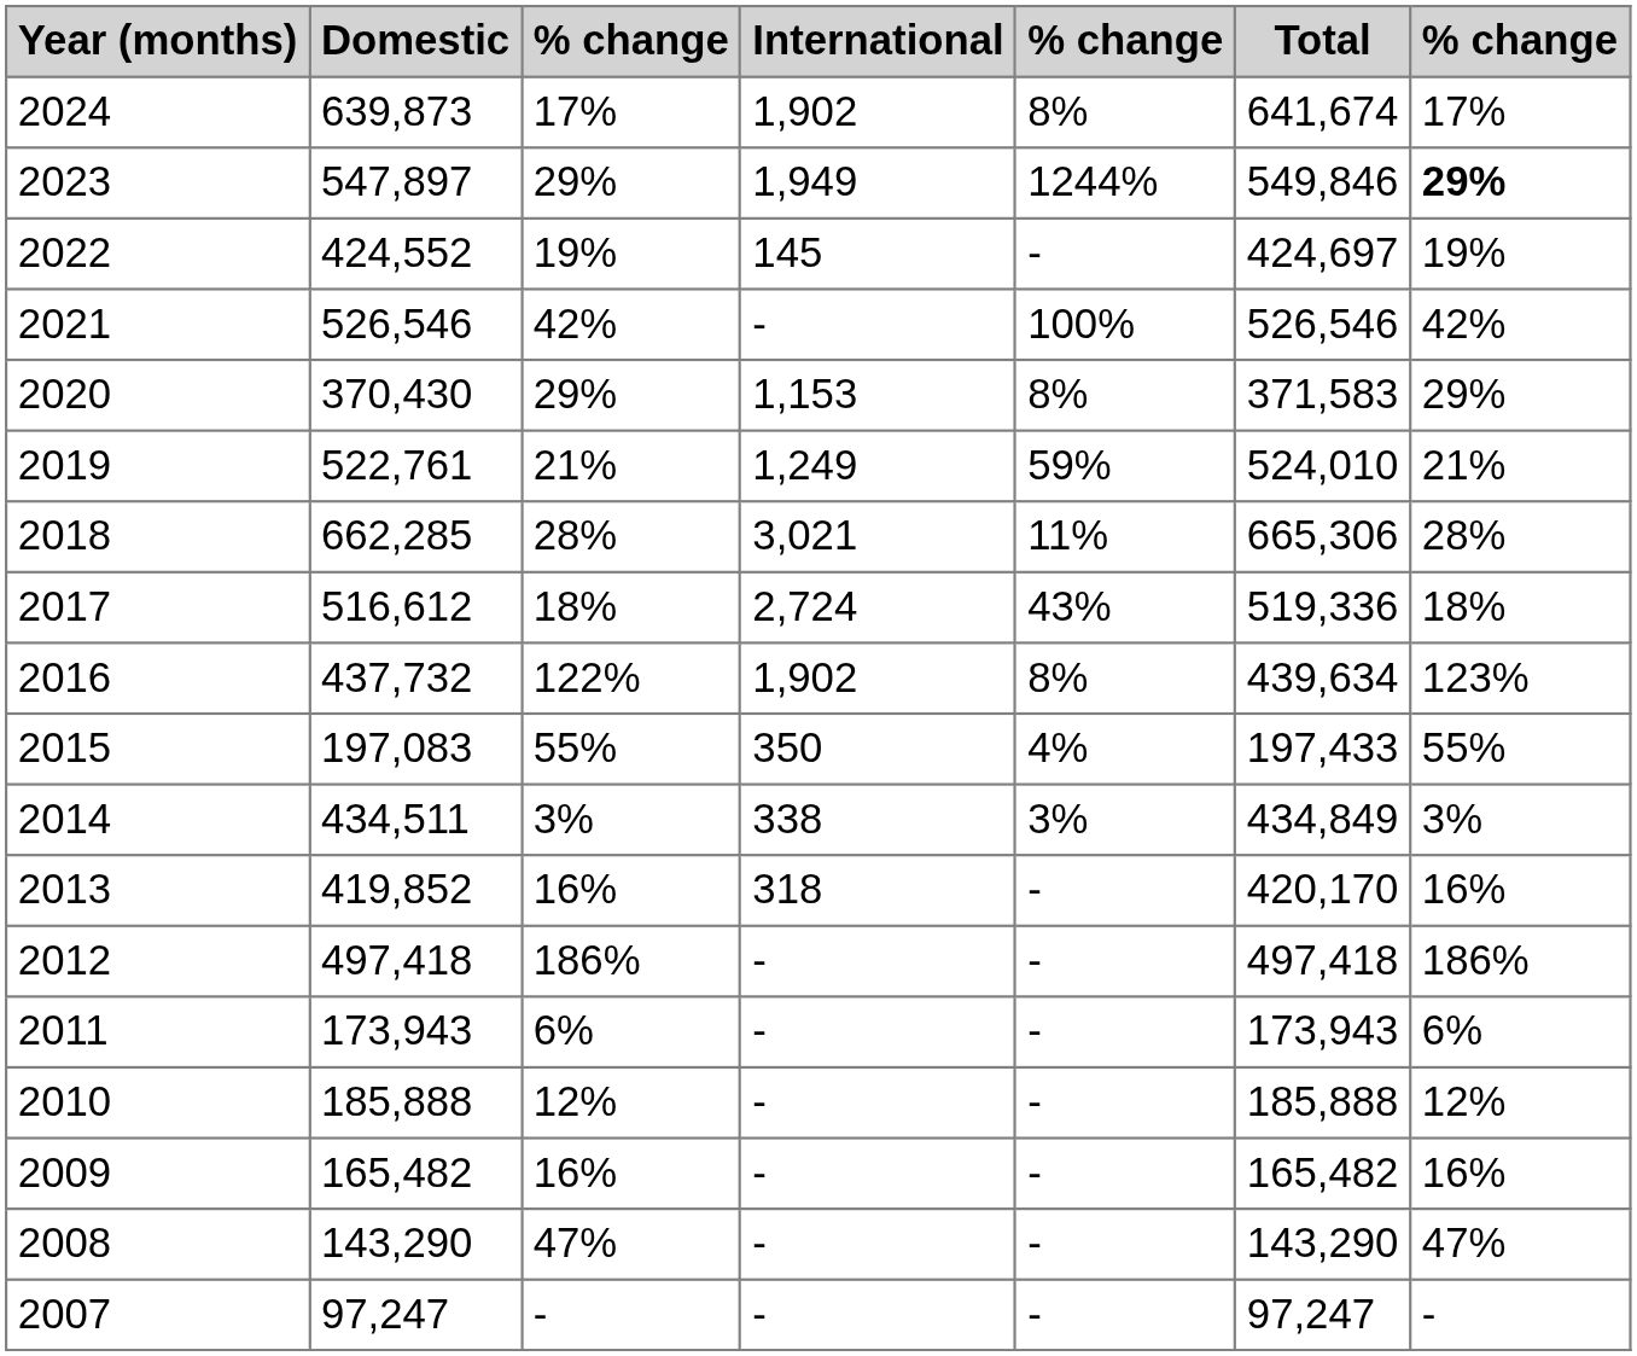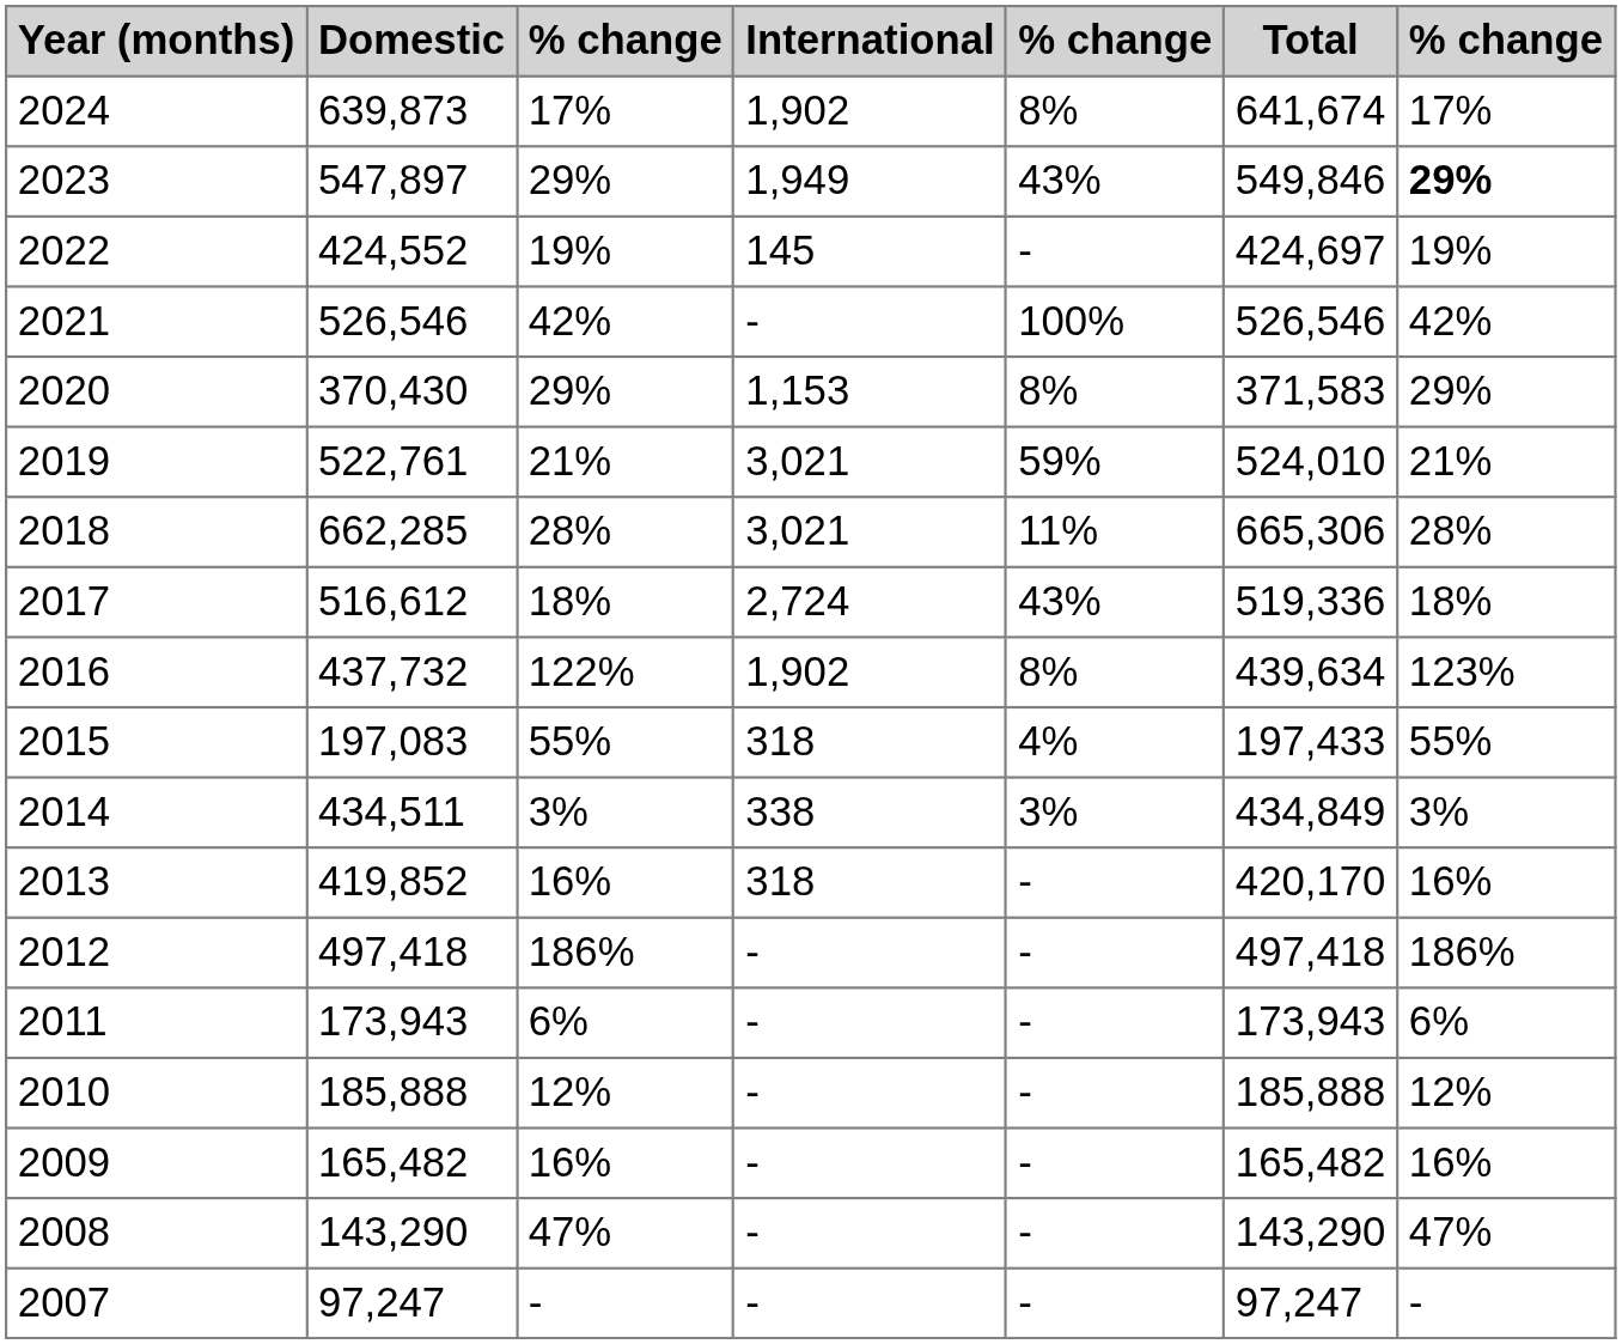2023 | column 5: 1244% -> 43%
2019 | International: 1,249 -> 3,021
2015 | International: 350 -> 318
